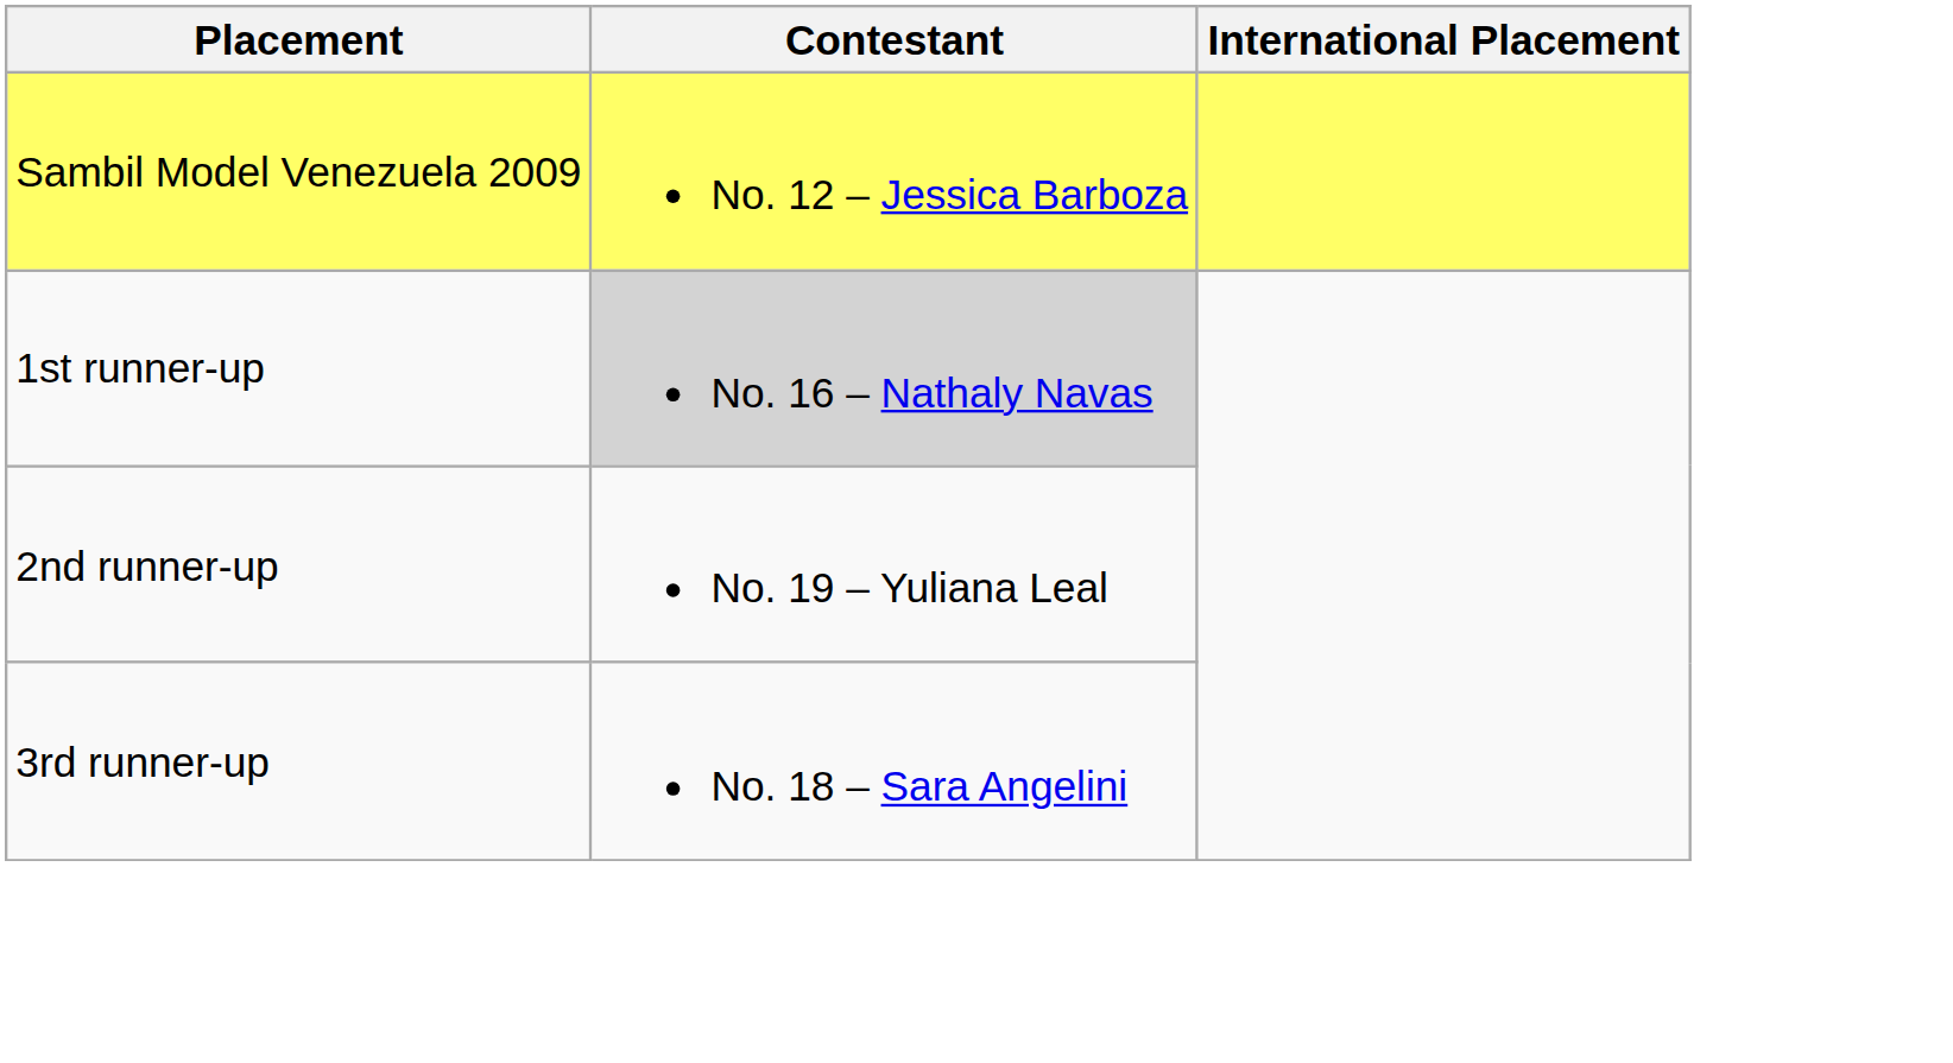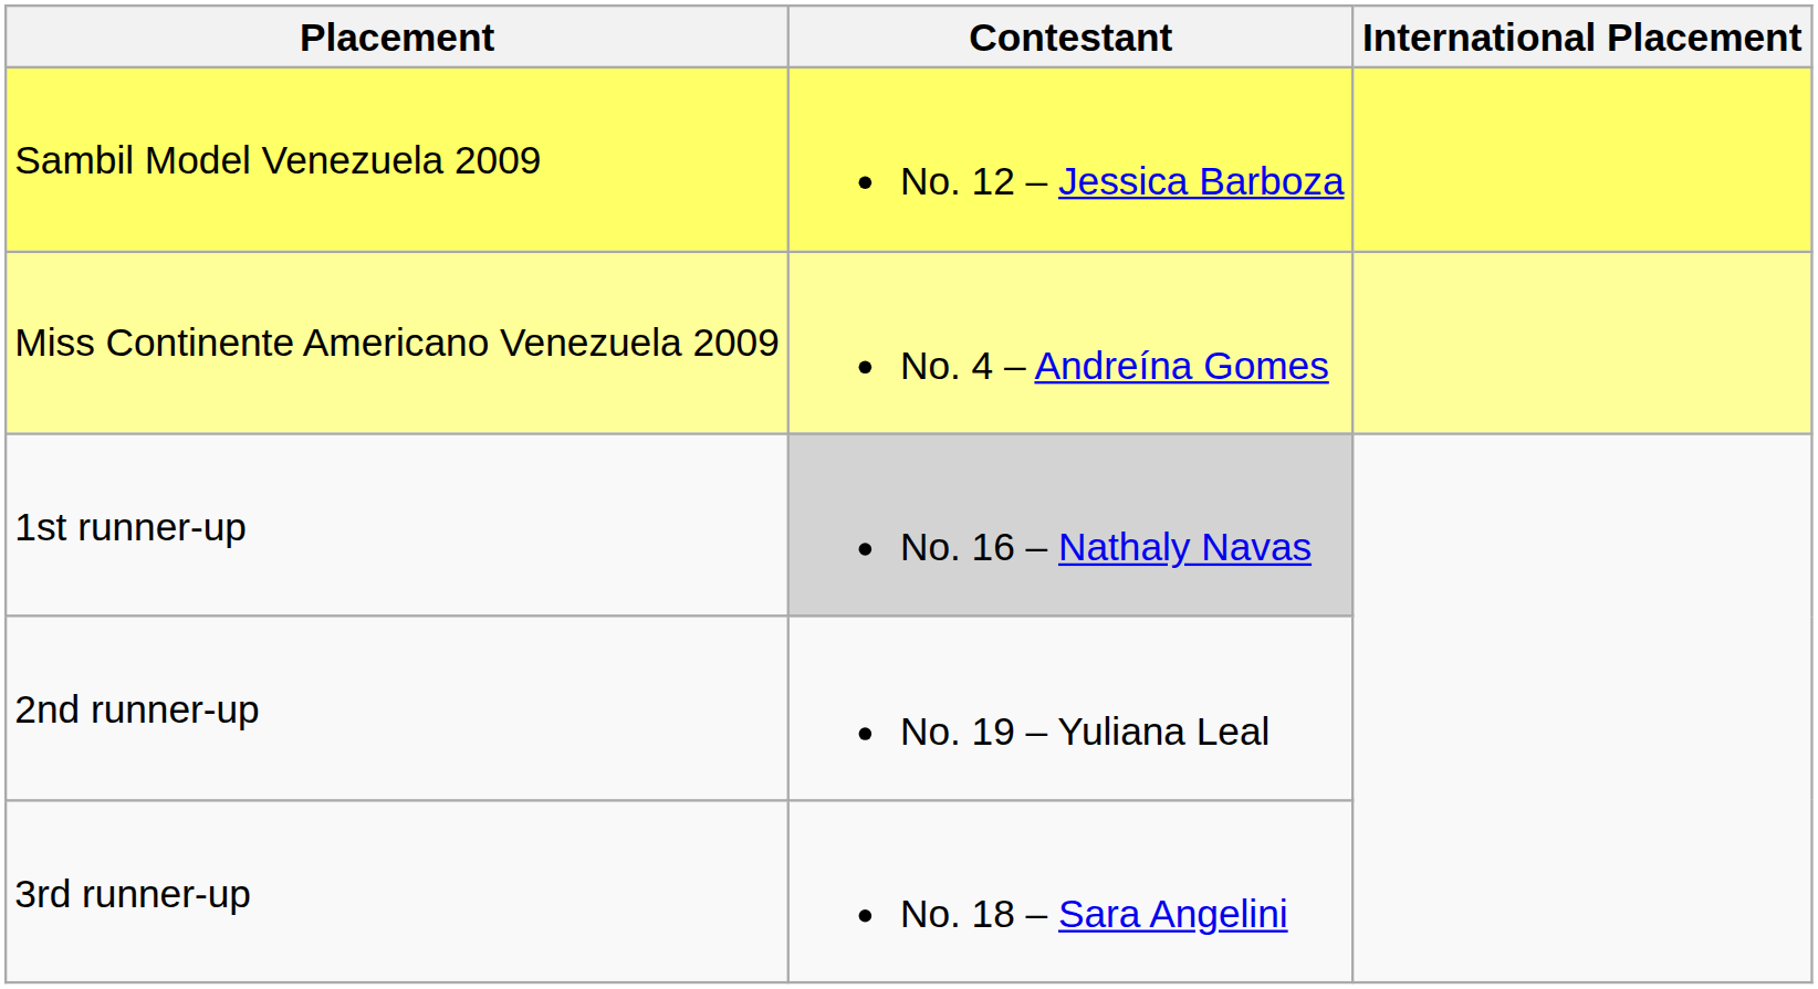+ row: Miss Continente Americano Venezuela 2009 | No. 4 – Andreína Gomes
